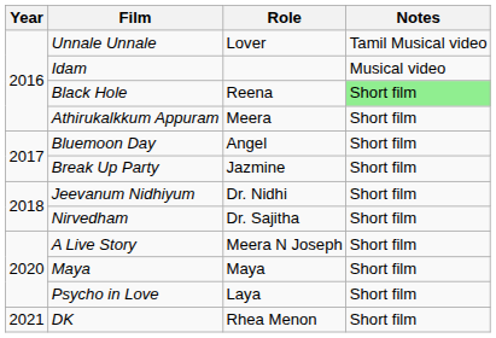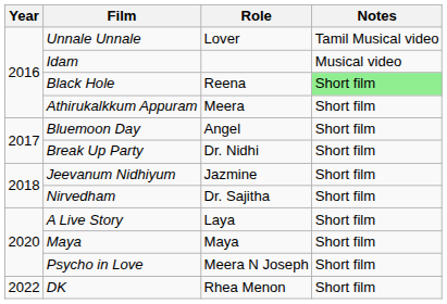Break Up Party | Role: Jazmine -> Dr. Nidhi
Jeevanum Nidhiyum | Role: Dr. Nidhi -> Jazmine
A Live Story | Role: Meera N Joseph -> Laya
Psycho in Love | Role: Laya -> Meera N Joseph
DK | Year: 2021 -> 2022
